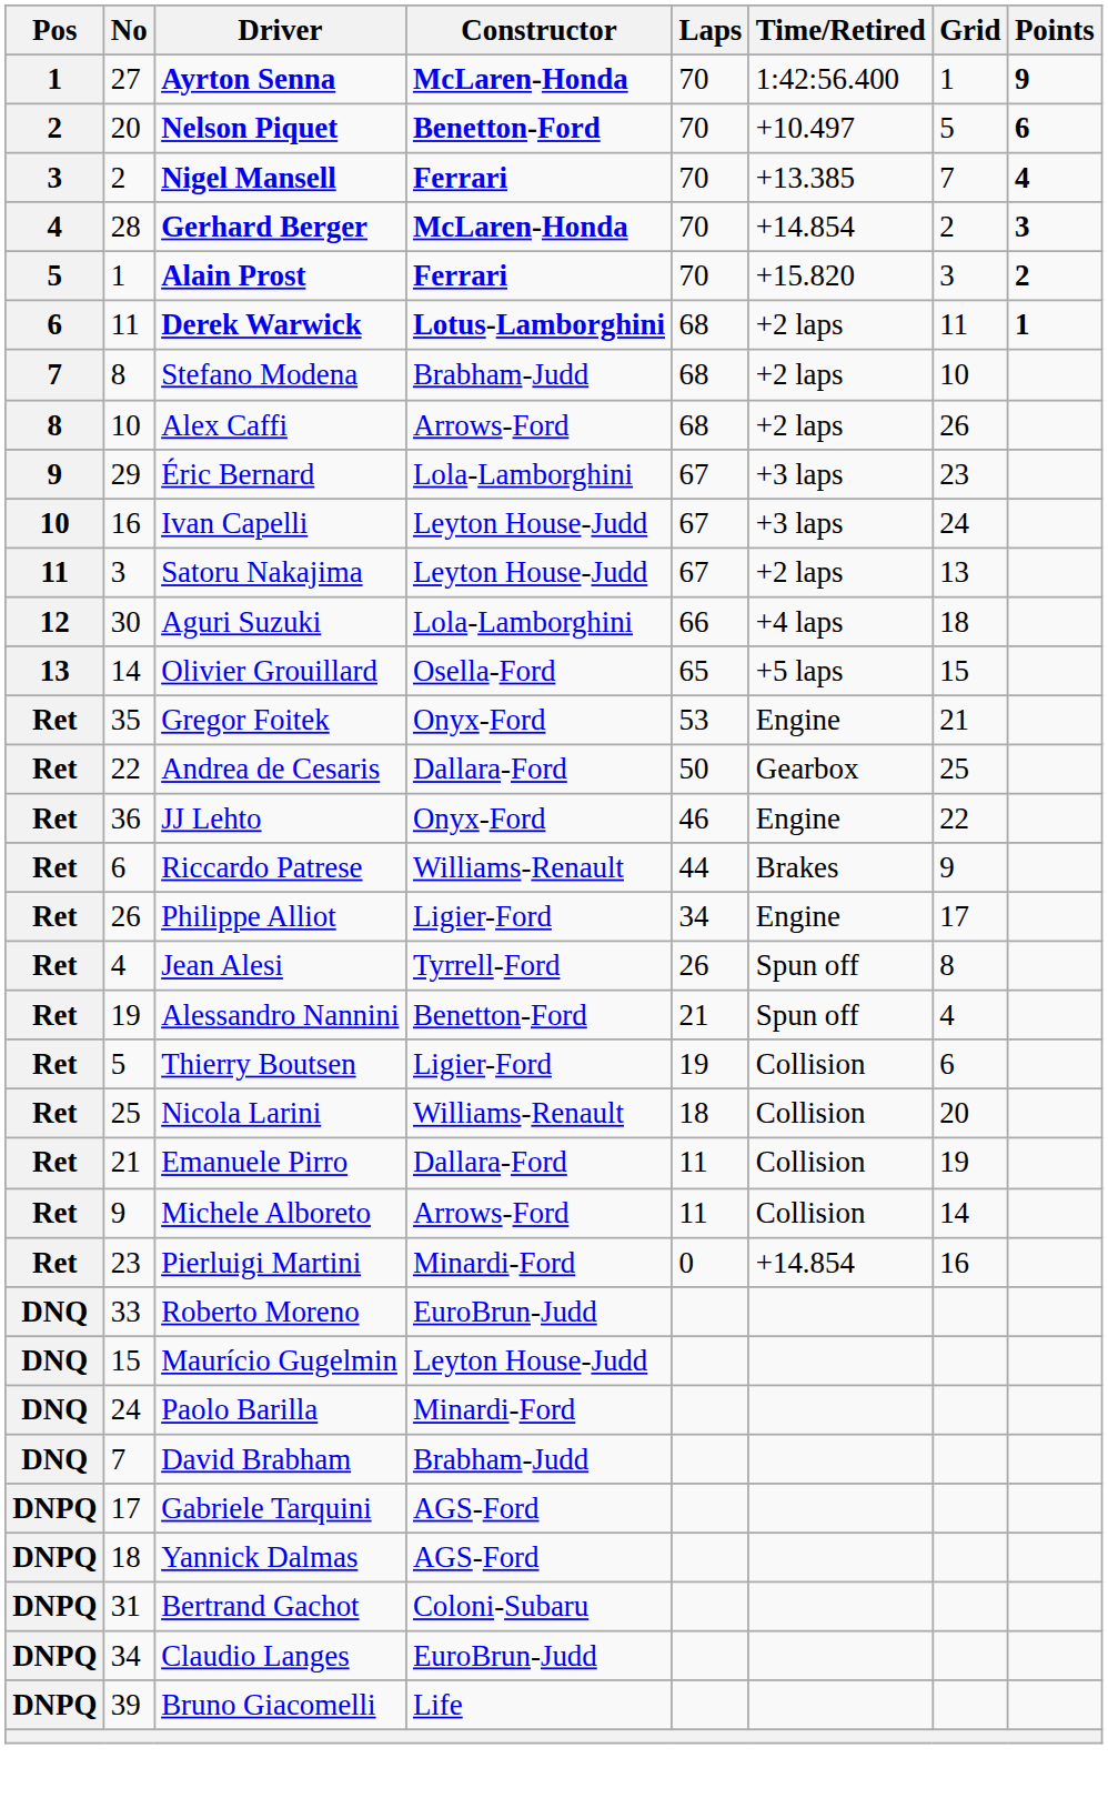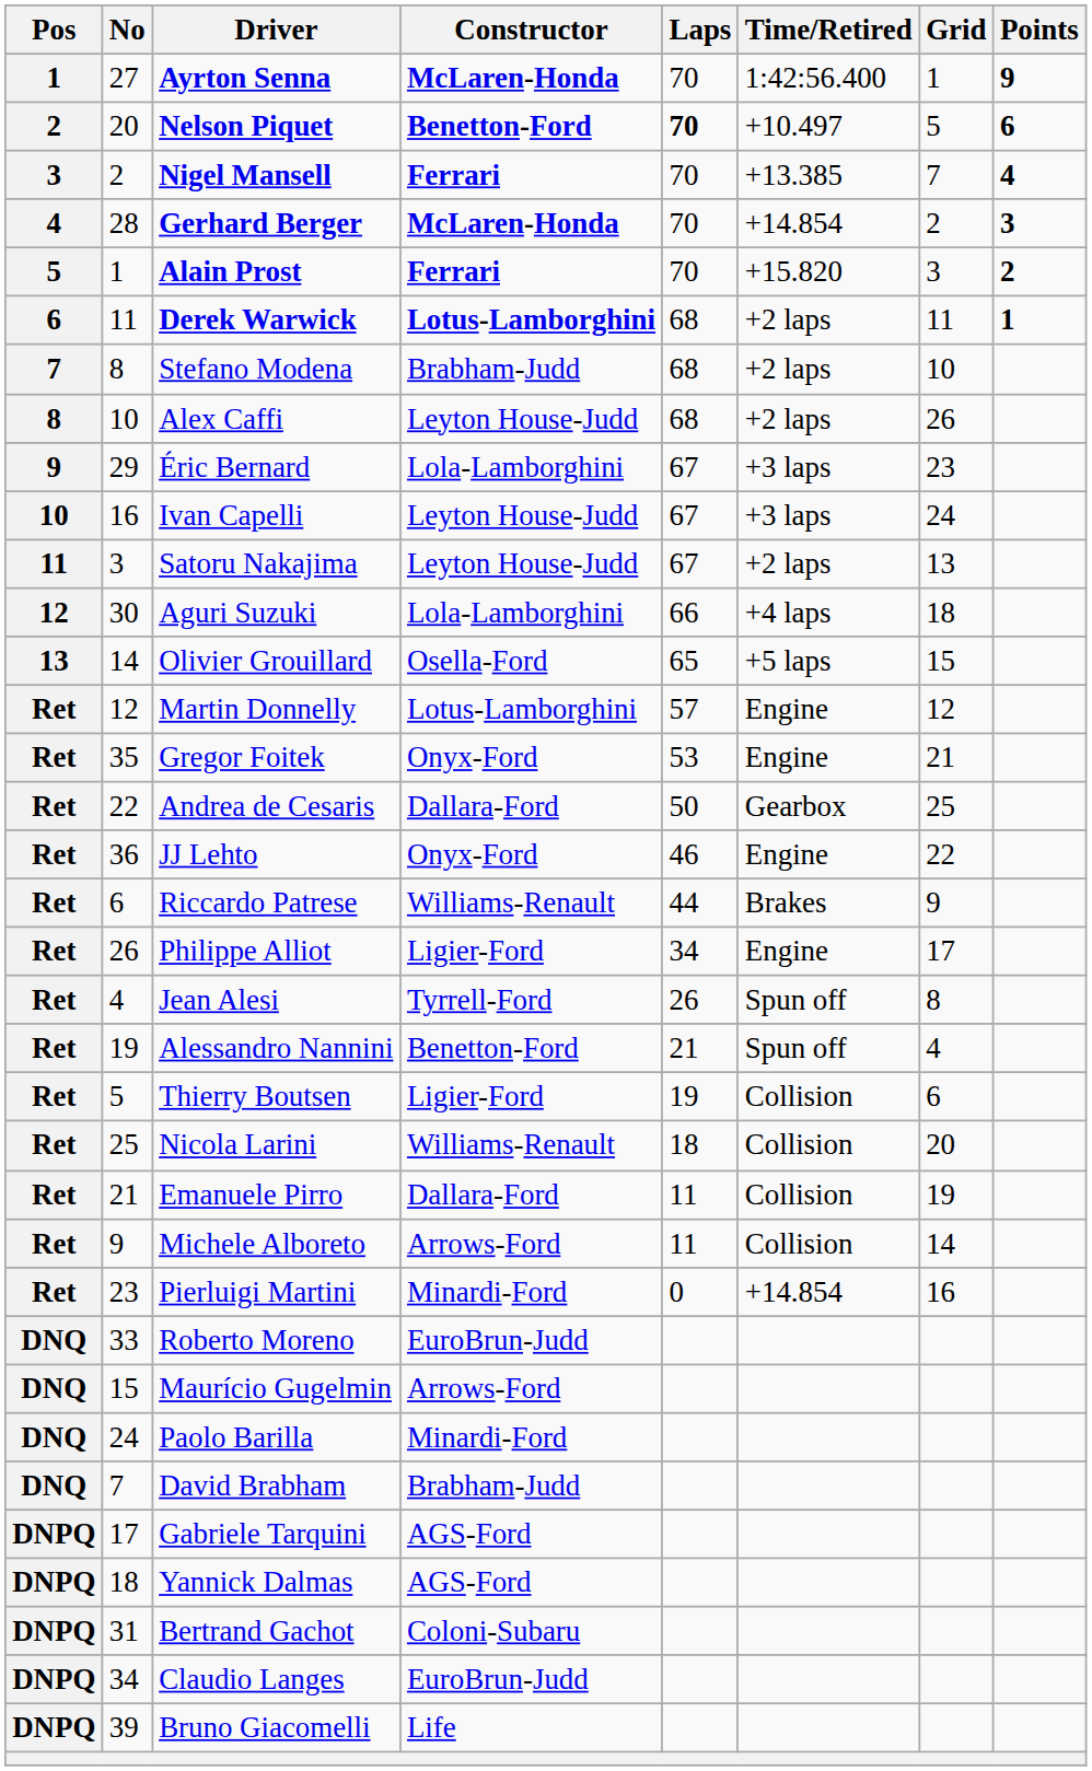Nelson Piquet | Laps: normal -> bold
Alex Caffi | Constructor: Arrows-Ford -> Leyton House-Judd
+ row: Ret | 12 | Martin Donnelly | Lotus-Lamborghini | 57 | Engine | 12
Maurício Gugelmin | Constructor: Leyton House-Judd -> Arrows-Ford
